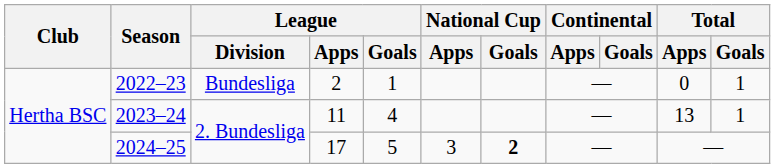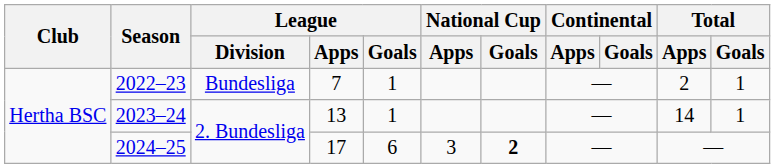2022–23 | League / Apps: 2 -> 7
2022–23 | Total / Apps: 0 -> 2
2023–24 | League / Apps: 11 -> 13
2023–24 | League / Goals: 4 -> 1
2023–24 | Total / Apps: 13 -> 14
2024–25 | League / Goals: 5 -> 6
